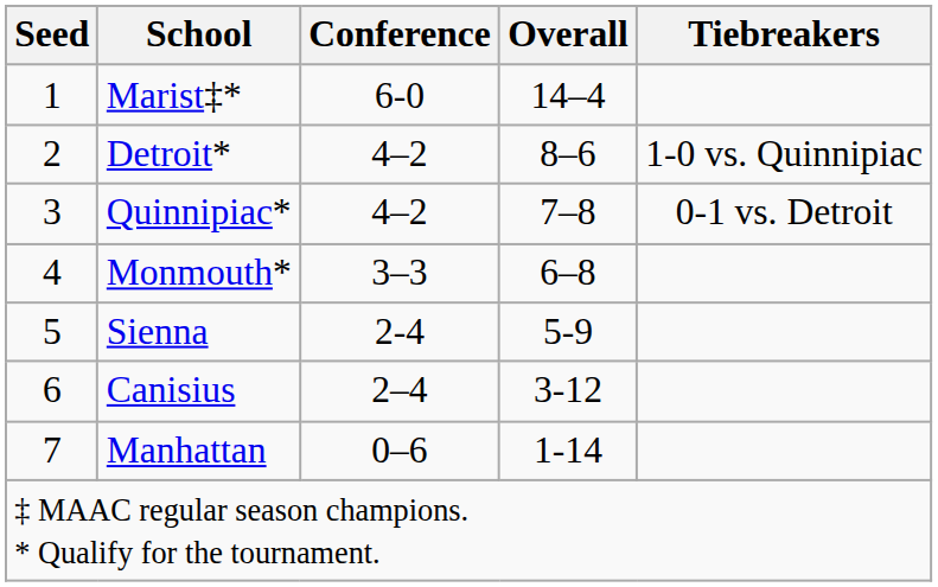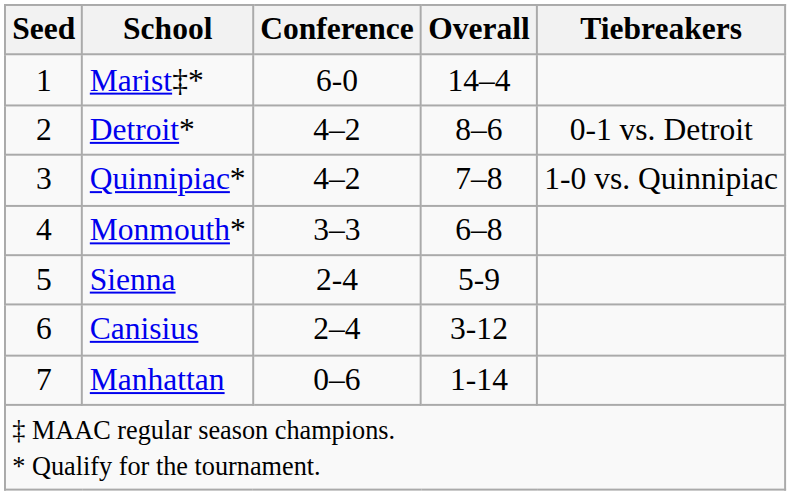Detroit* | Tiebreakers: 1-0 vs. Quinnipiac -> 0-1 vs. Detroit
Quinnipiac* | Tiebreakers: 0-1 vs. Detroit -> 1-0 vs. Quinnipiac
